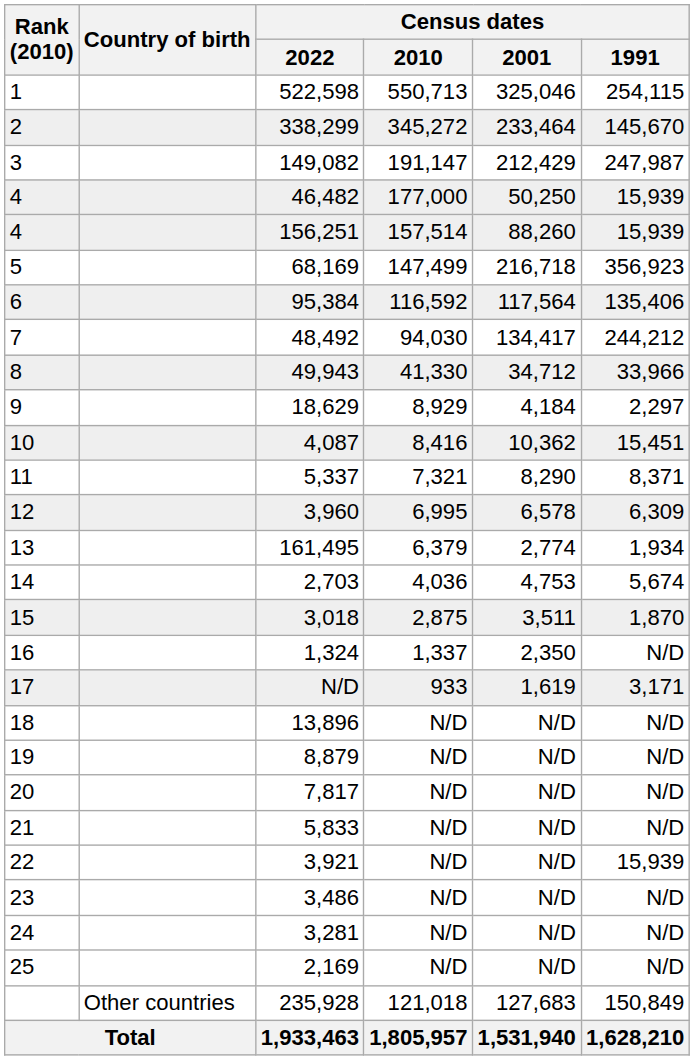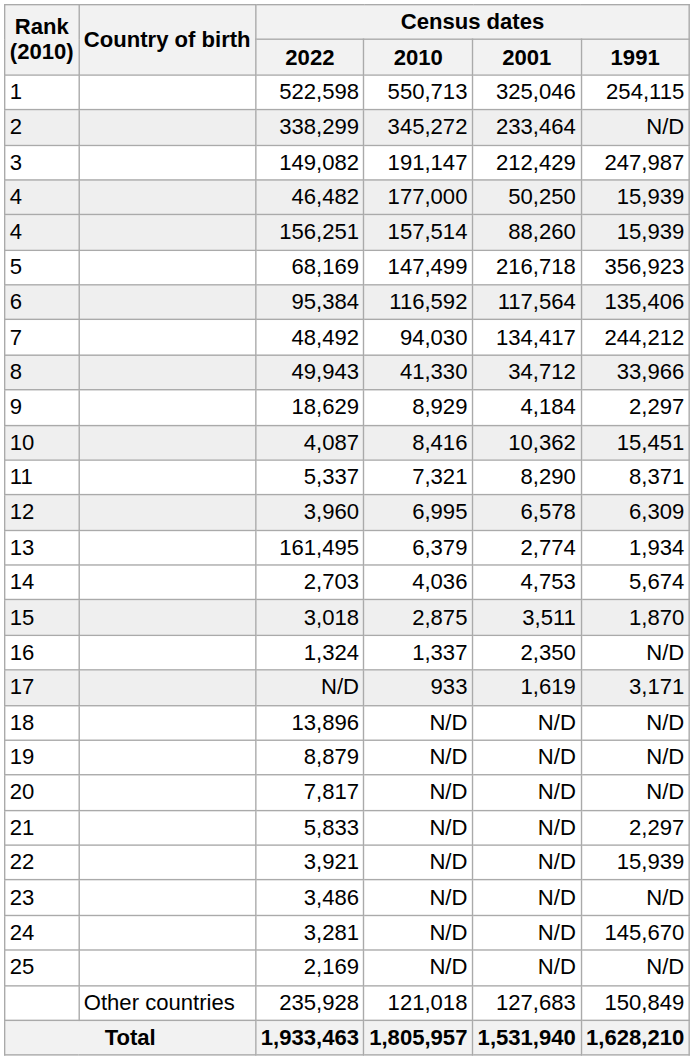338,299 | Census dates / 1991: 145,670 -> N/D
5,833 | Census dates / 1991: N/D -> 2,297
3,281 | Census dates / 1991: N/D -> 145,670
